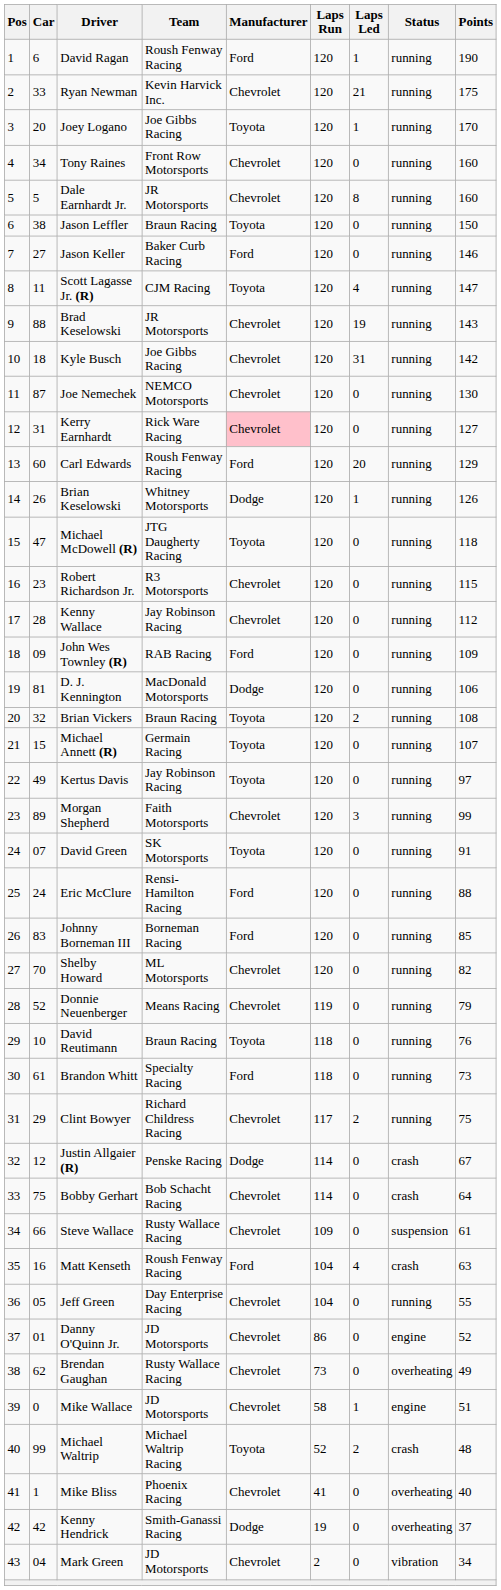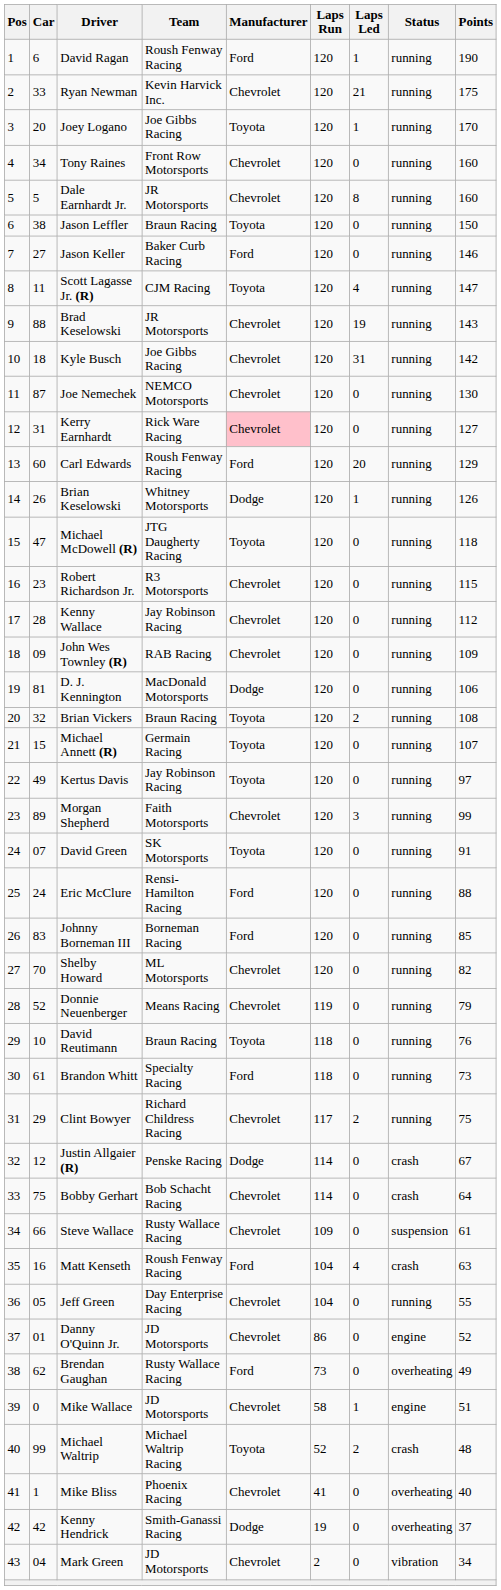John Wes Townley (R) | Manufacturer: Ford -> Chevrolet
Brendan Gaughan | Manufacturer: Chevrolet -> Ford
